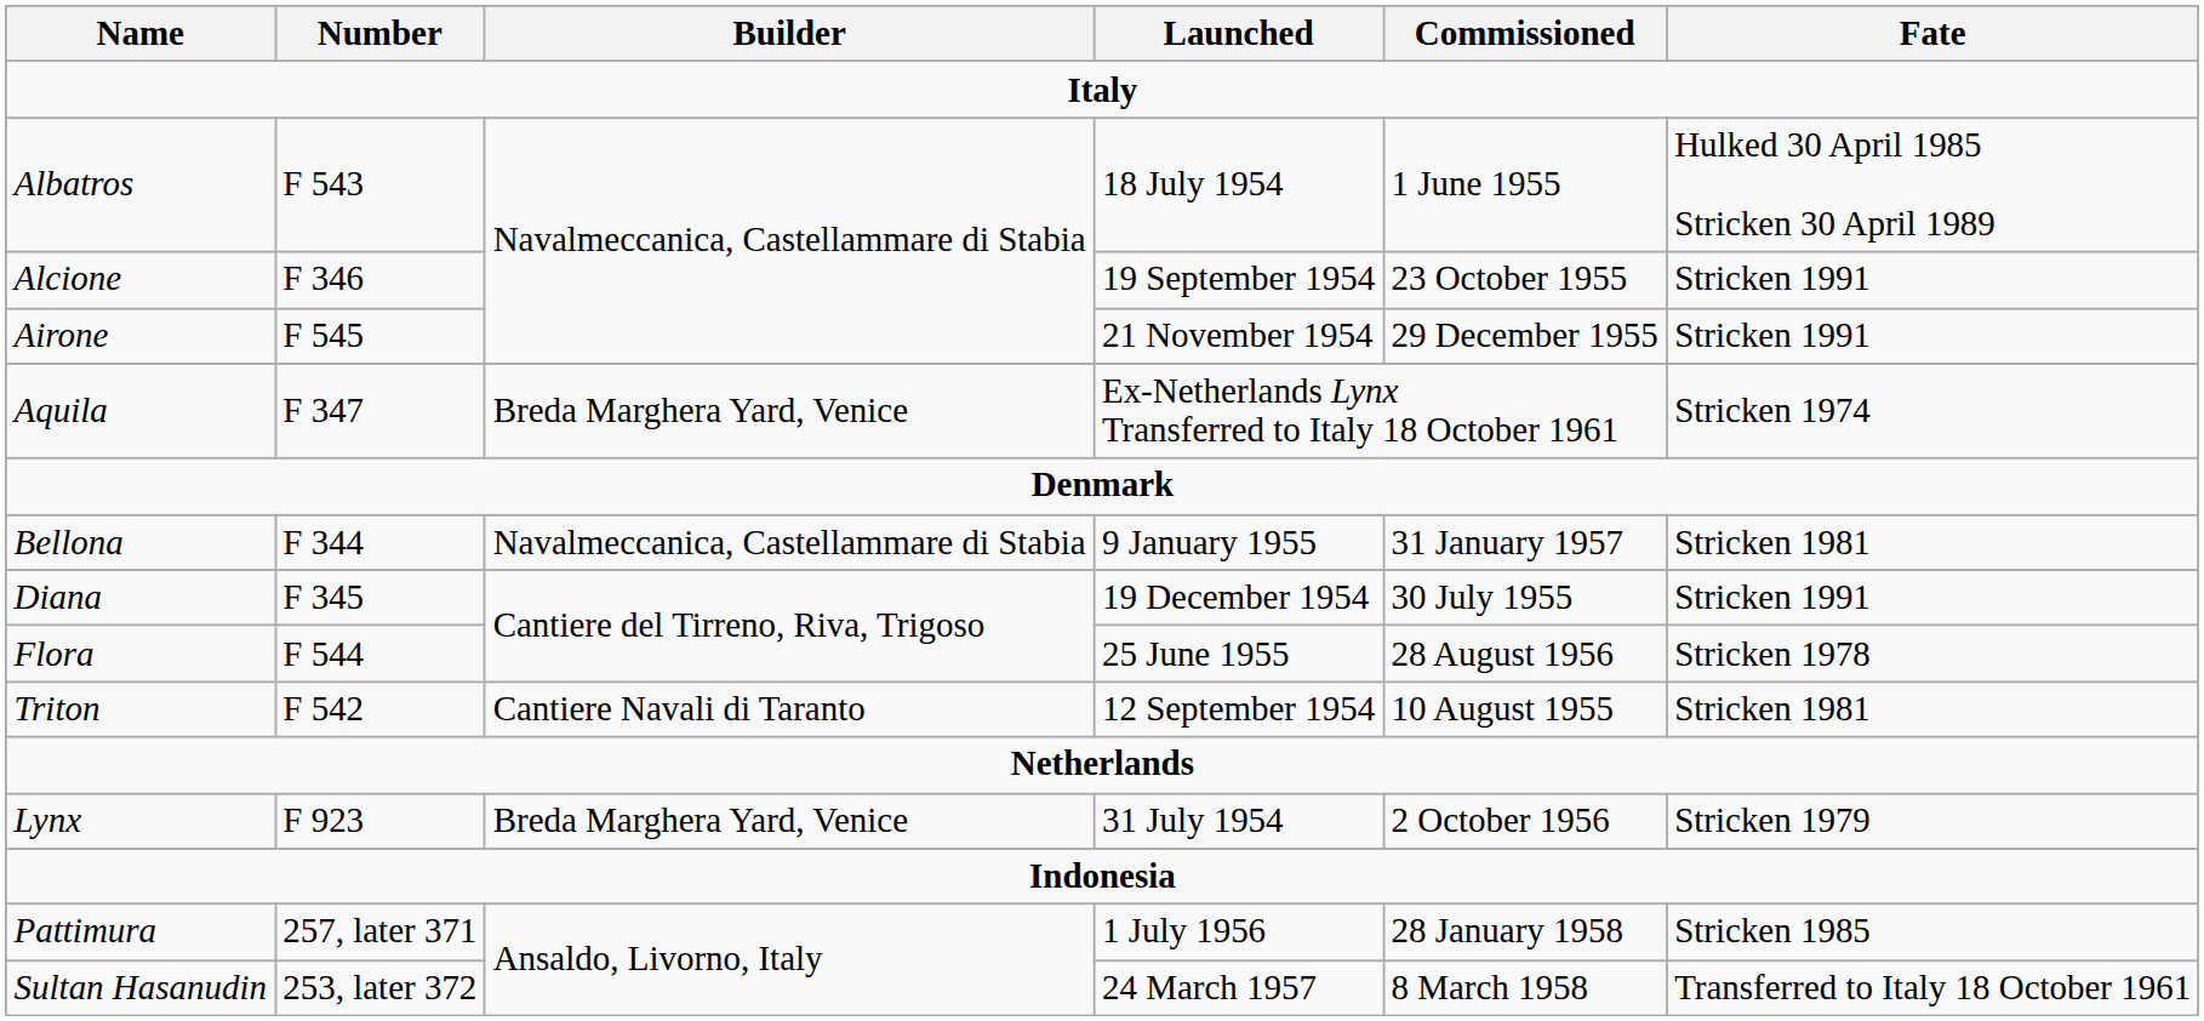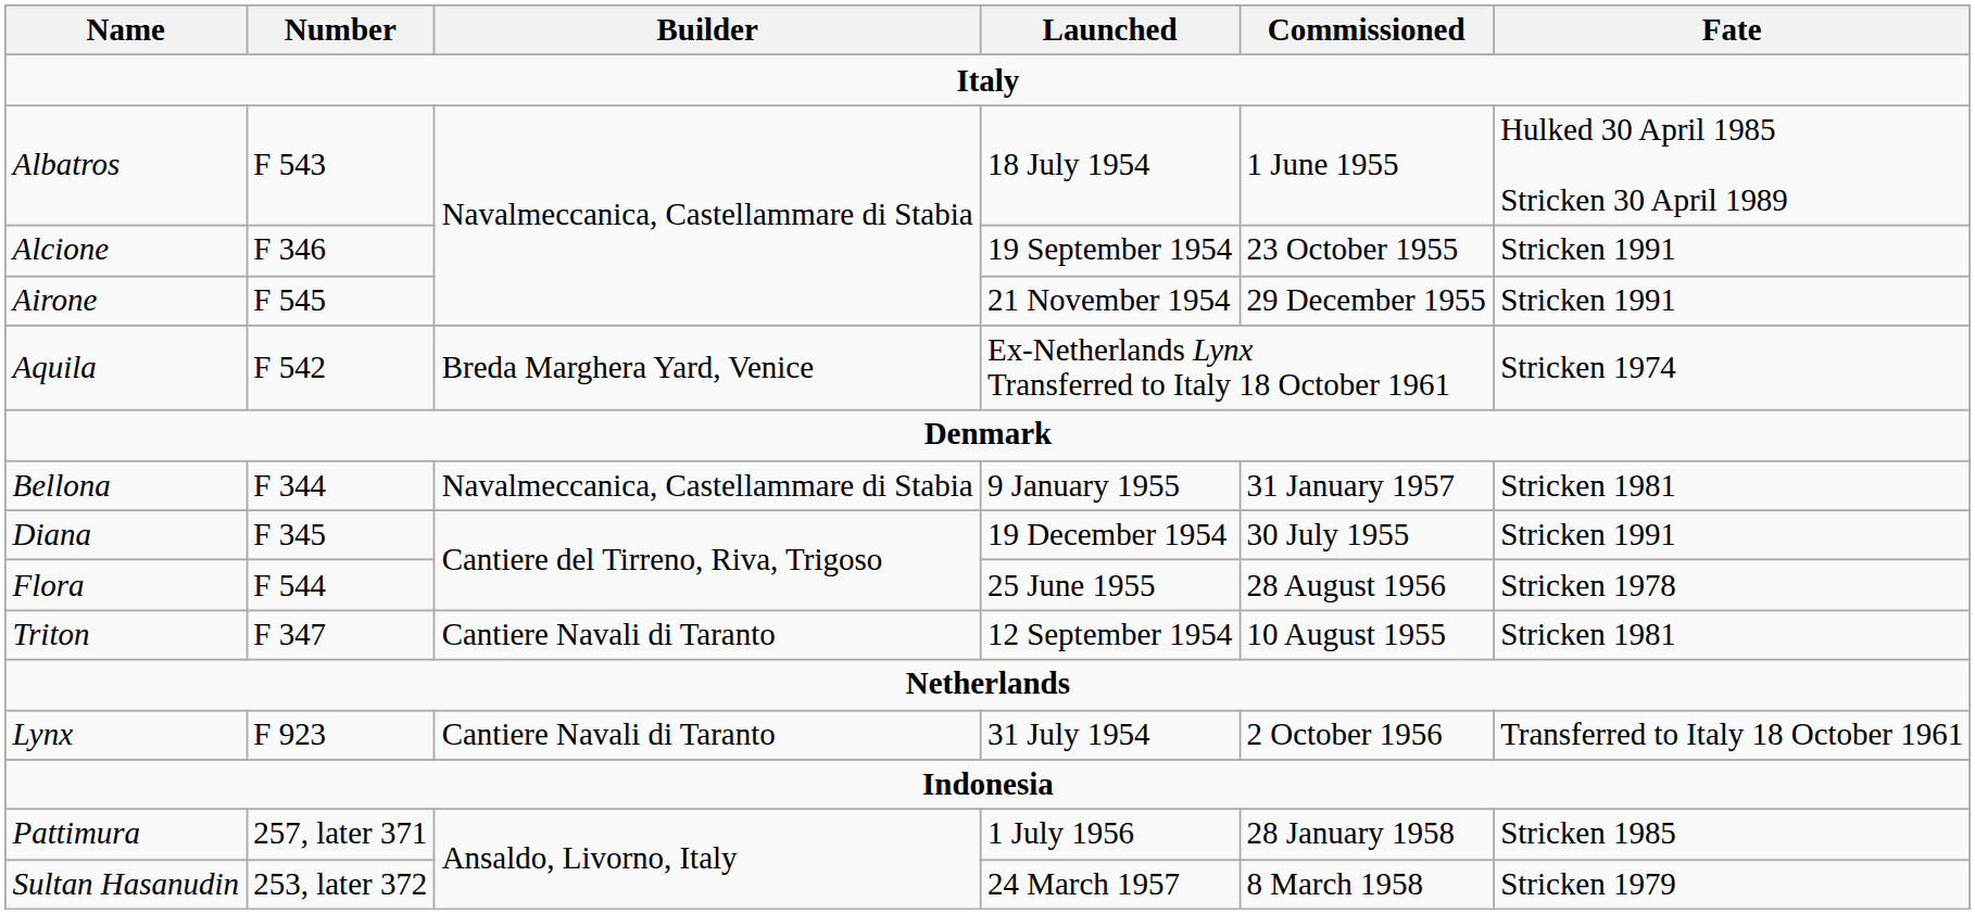Aquila | Number: F 347 -> F 542
Triton | Number: F 542 -> F 347
Lynx | Builder: Breda Marghera Yard, Venice -> Cantiere Navali di Taranto
Lynx | Fate: Stricken 1979 -> Transferred to Italy 18 October 1961
Sultan Hasanudin | Fate: Transferred to Italy 18 October 1961 -> Stricken 1979
